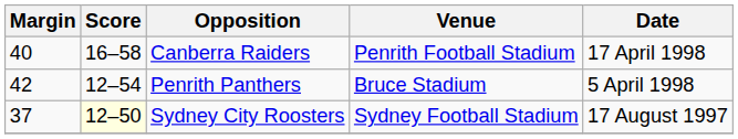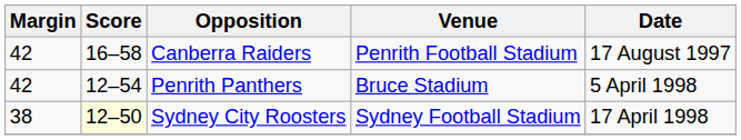Canberra Raiders | Margin: 40 -> 42
Canberra Raiders | Date: 17 April 1998 -> 17 August 1997
Sydney City Roosters | Margin: 37 -> 38
Sydney City Roosters | Date: 17 August 1997 -> 17 April 1998
